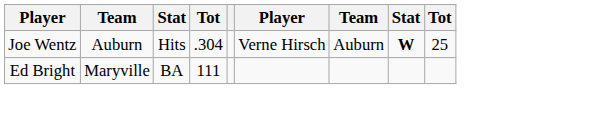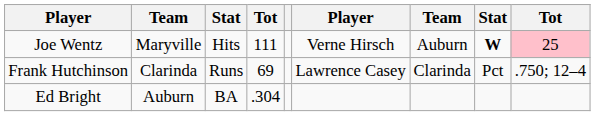Joe Wentz | column 2: Auburn -> Maryville
Joe Wentz | column 4: .304 -> 111
Joe Wentz | column 9: no background -> pink background
+ row: Frank Hutchinson | Clarinda | Runs | 69 | Lawrence Casey | Clarinda | Pct | .750; 12–4
Ed Bright | column 2: Maryville -> Auburn
Ed Bright | column 4: 111 -> .304
